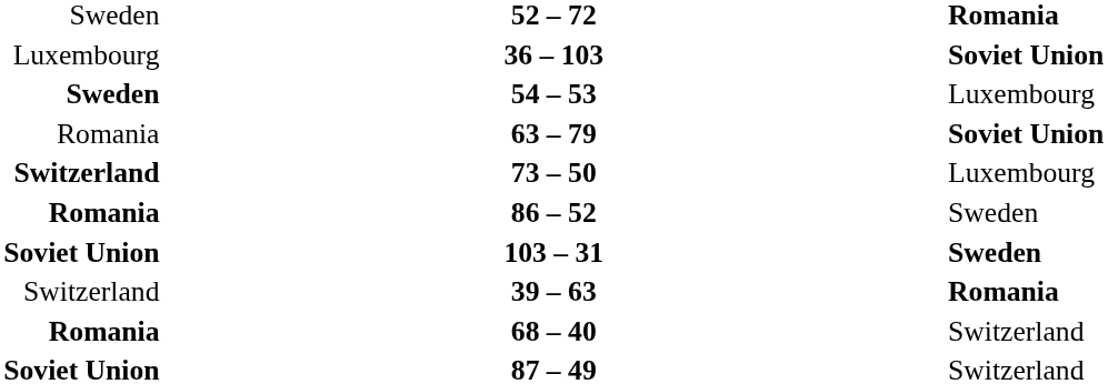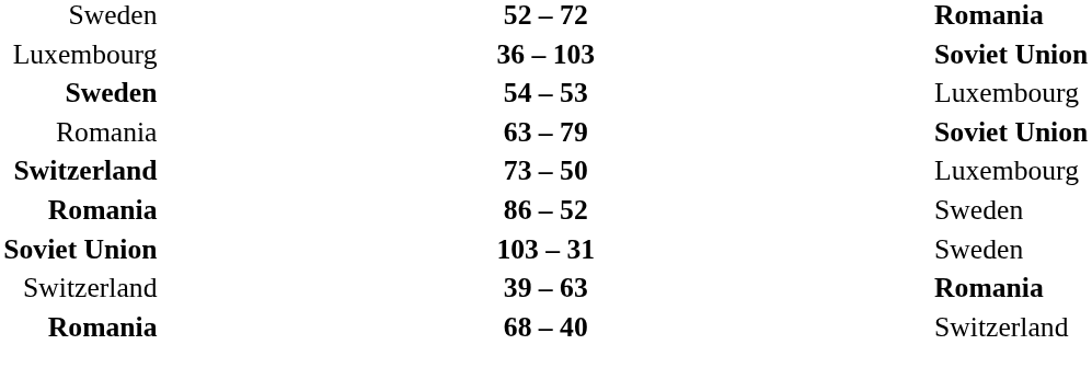103 – 31 | column 3: bold -> normal
- row: Soviet Union | 87 – 49 | Switzerland
